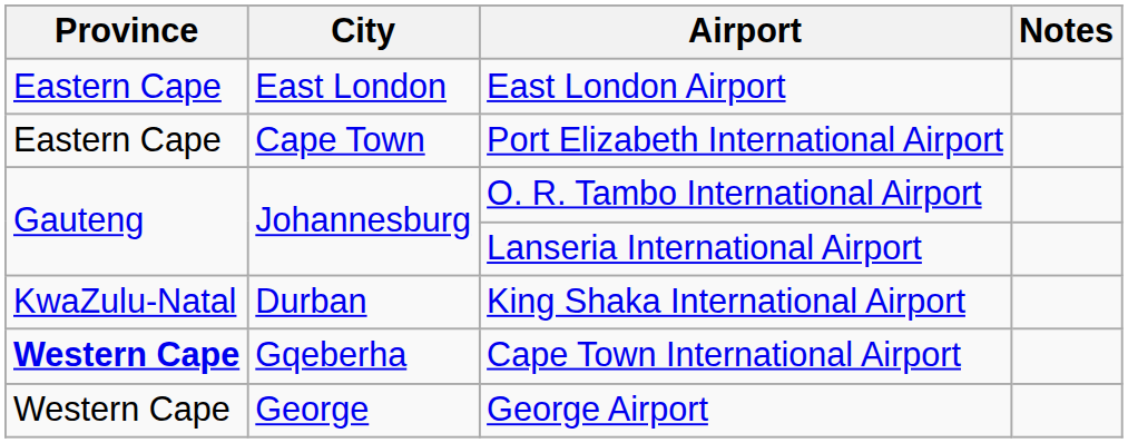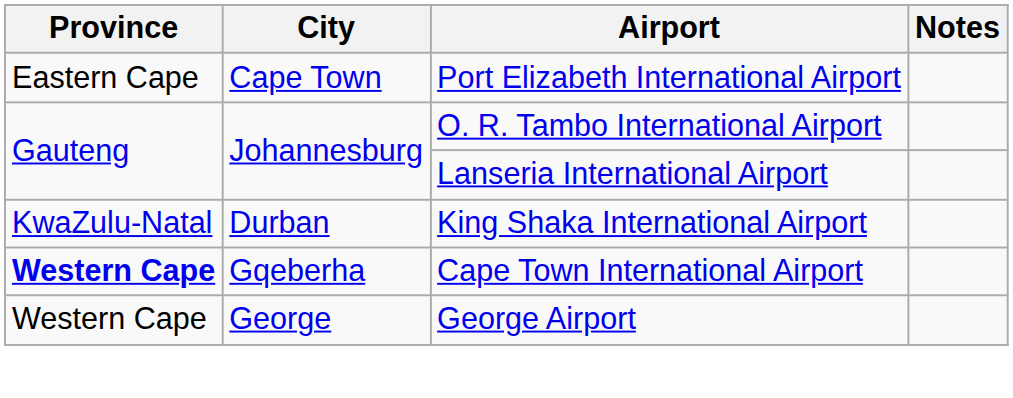- row: Eastern Cape | East London | East London Airport
